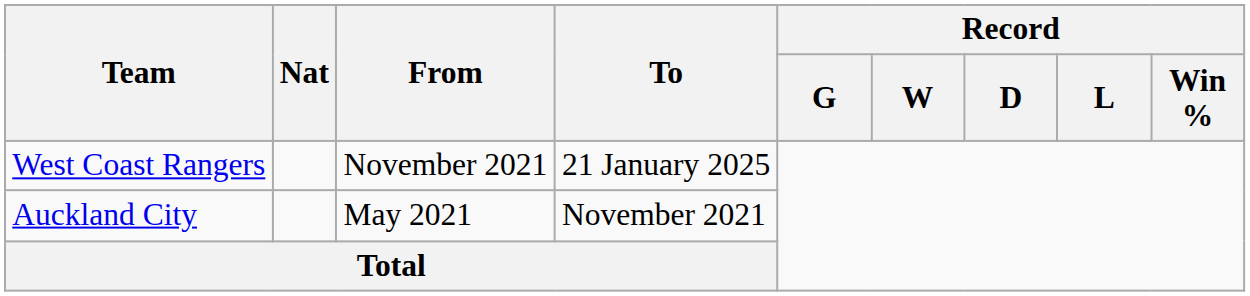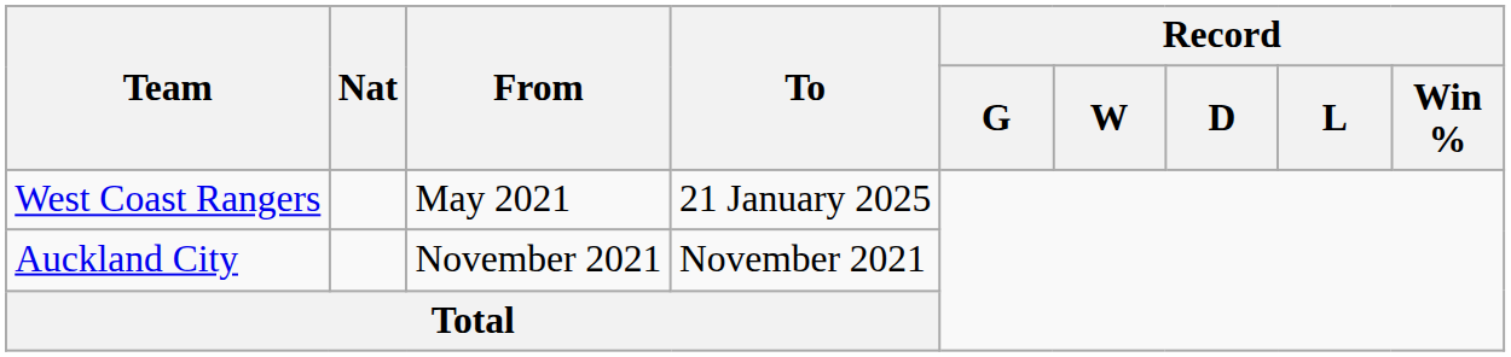West Coast Rangers | From: November 2021 -> May 2021
Auckland City | From: May 2021 -> November 2021
